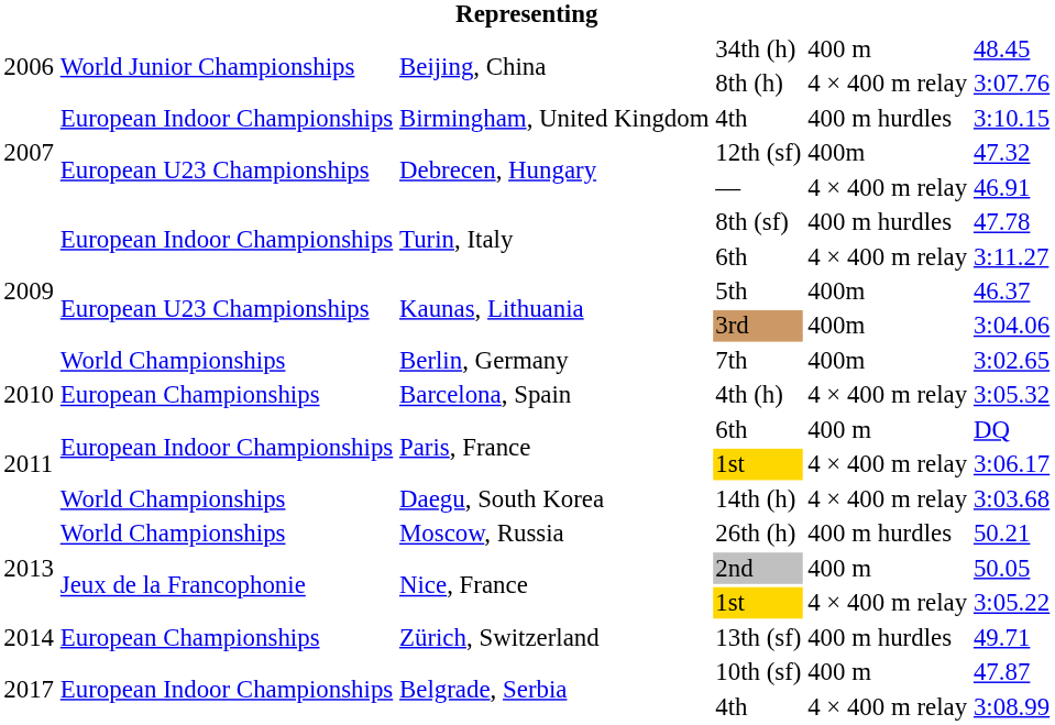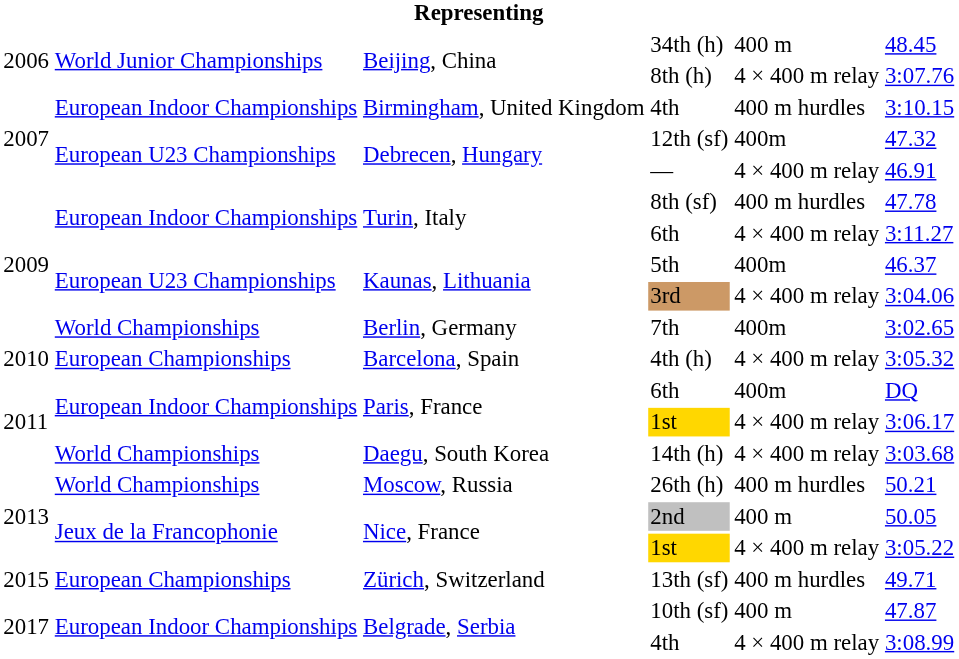3rd | column 5: 400m -> 4 × 400 m relay
Paris, France / 6th | column 5: 400 m -> 400m
13th (sf) | column 1: 2014 -> 2015
